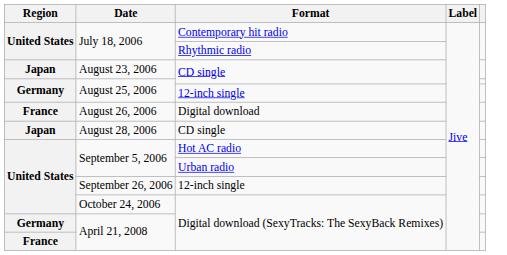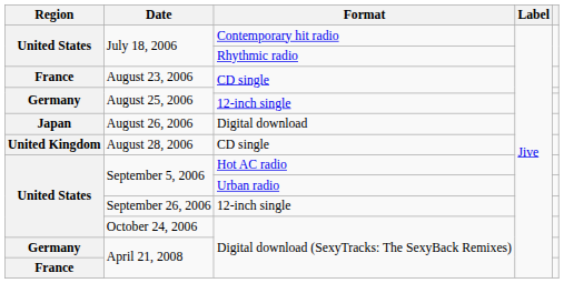August 23, 2006 | Region: Japan -> France
August 26, 2006 | Region: France -> Japan
August 28, 2006 | Region: Japan -> United Kingdom
